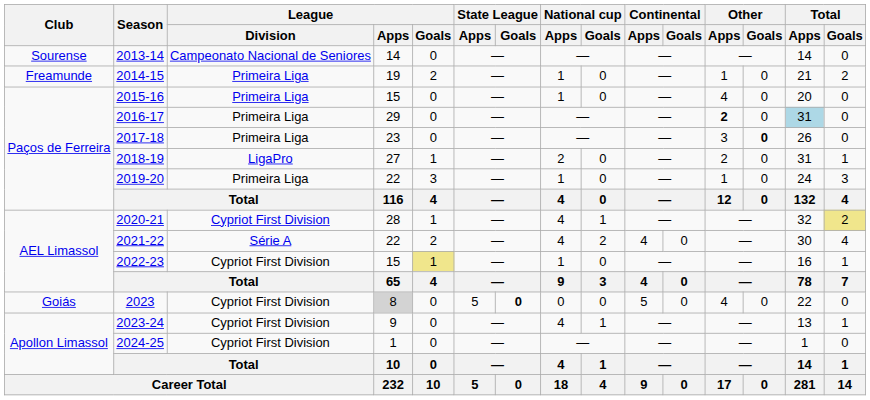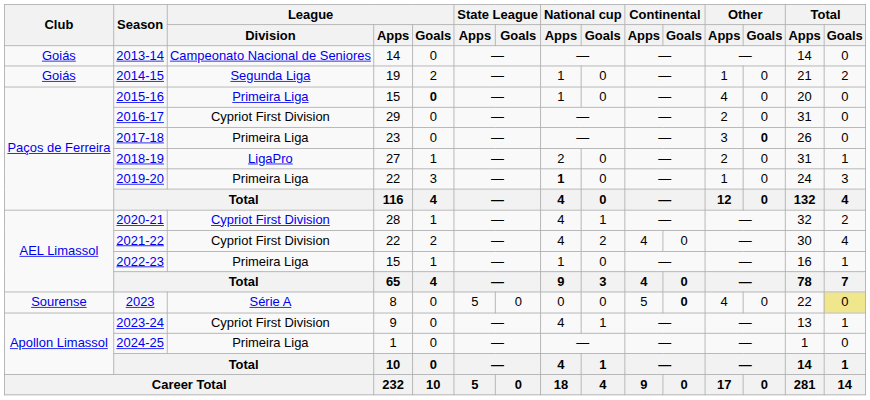2013-14 | Club: Sourense -> Goiás
2014-15 | Club: Freamunde -> Goiás
2014-15 | League / Division: Primeira Liga -> Segunda Liga
2015-16 | League / Goals: normal -> bold
2016-17 | League / Division: Primeira Liga -> Cypriot First Division
2016-17 | Other / Apps: bold -> normal
2016-17 | Total / Apps: lightblue background -> no background
2019-20 | National cup / Apps: normal -> bold
2020-21 | Total / Goals: khaki background -> no background
2021-22 | League / Division: Série A -> Cypriot First Division
2022-23 | League / Division: Cypriot First Division -> Primeira Liga
2022-23 | League / Goals: khaki background -> no background
2023 | Club: Goiás -> Sourense
2023 | League / Division: Cypriot First Division -> Série A
2023 | League / Apps: lightgrey background -> no background
2023 | State League / Goals: bold -> normal
2023 | Continental / Goals: normal -> bold
2023 | Total / Goals: no background -> khaki background
2024-25 | League / Division: Cypriot First Division -> Primeira Liga
